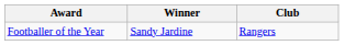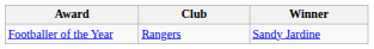columns swapped: Winner <-> Club
